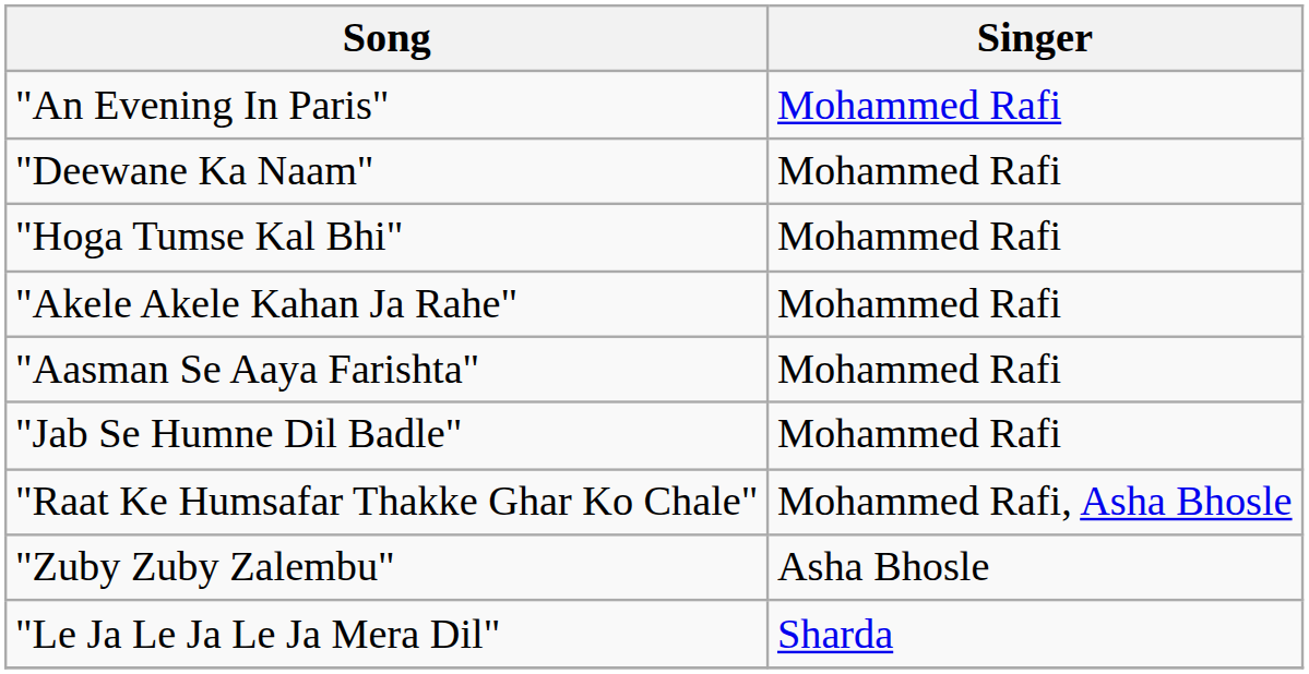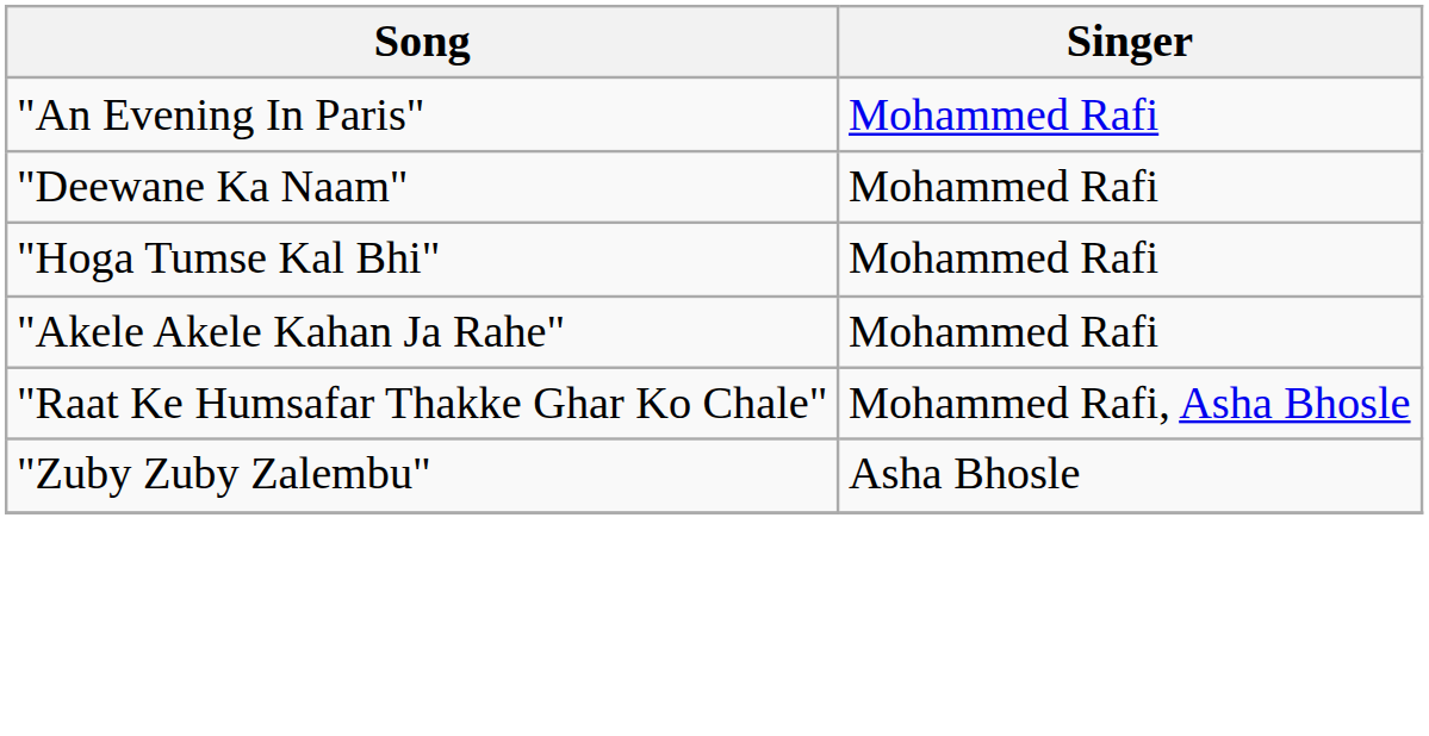- row: "Aasman Se Aaya Farishta" | Mohammed Rafi
- row: "Jab Se Humne Dil Badle" | Mohammed Rafi
- row: "Le Ja Le Ja Le Ja Mera Dil" | Sharda
